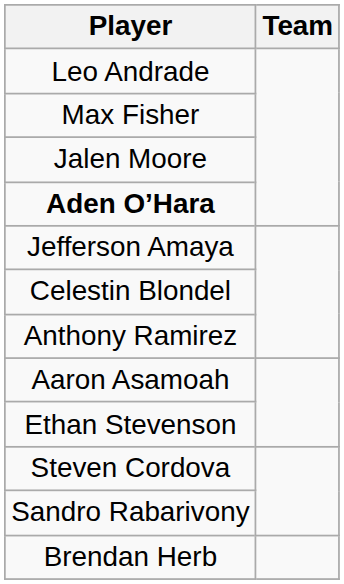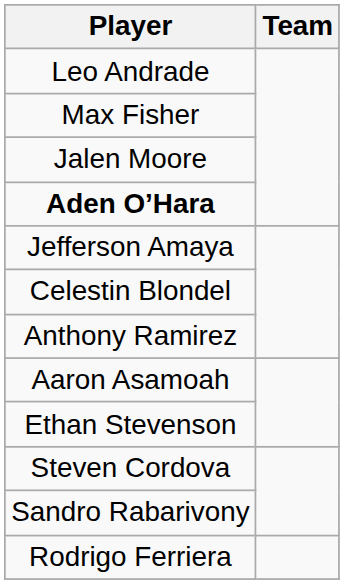- row: Brendan Herb
+ row: Rodrigo Ferriera
